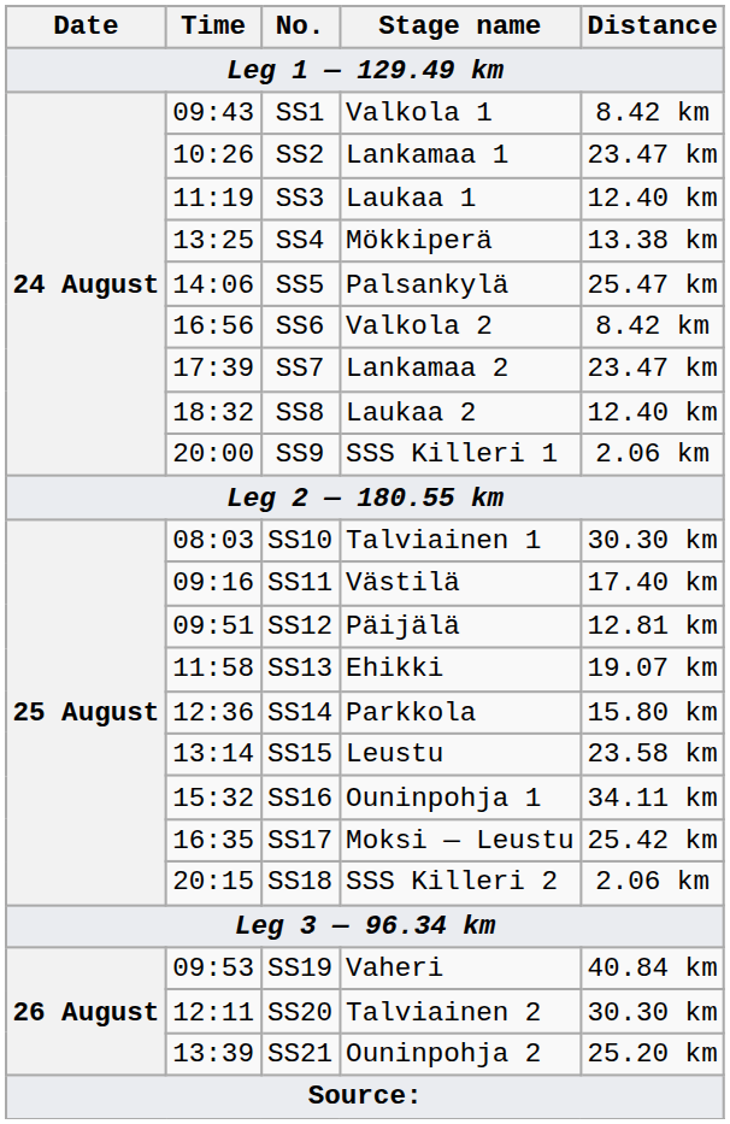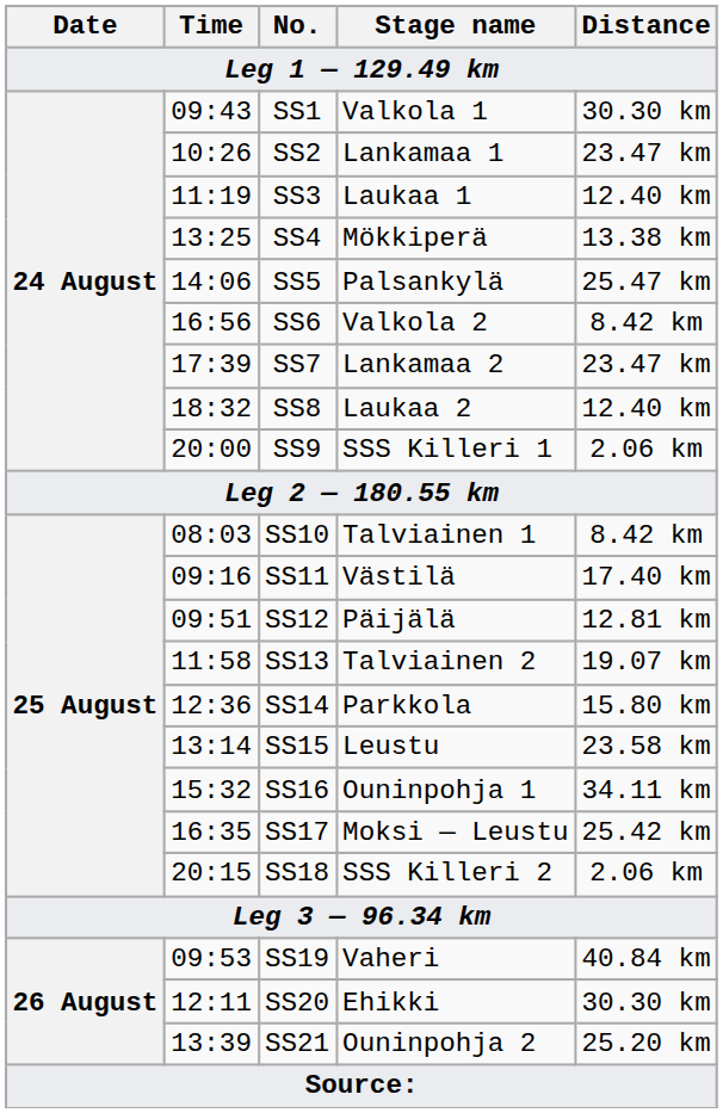SS1 | Distance: 8.42 km -> 30.30 km
SS10 | Distance: 30.30 km -> 8.42 km
SS13 | Stage name: Ehikki -> Talviainen 2
SS20 | Stage name: Talviainen 2 -> Ehikki
